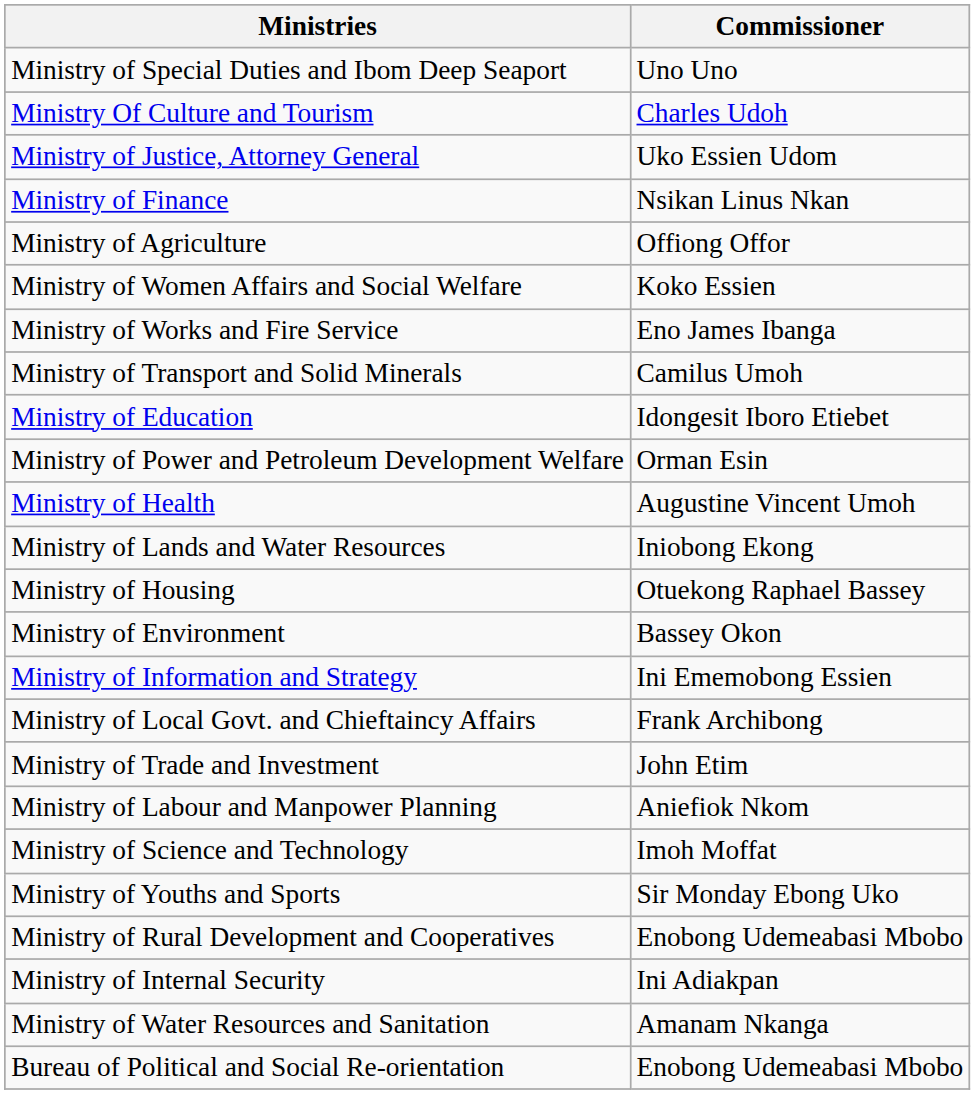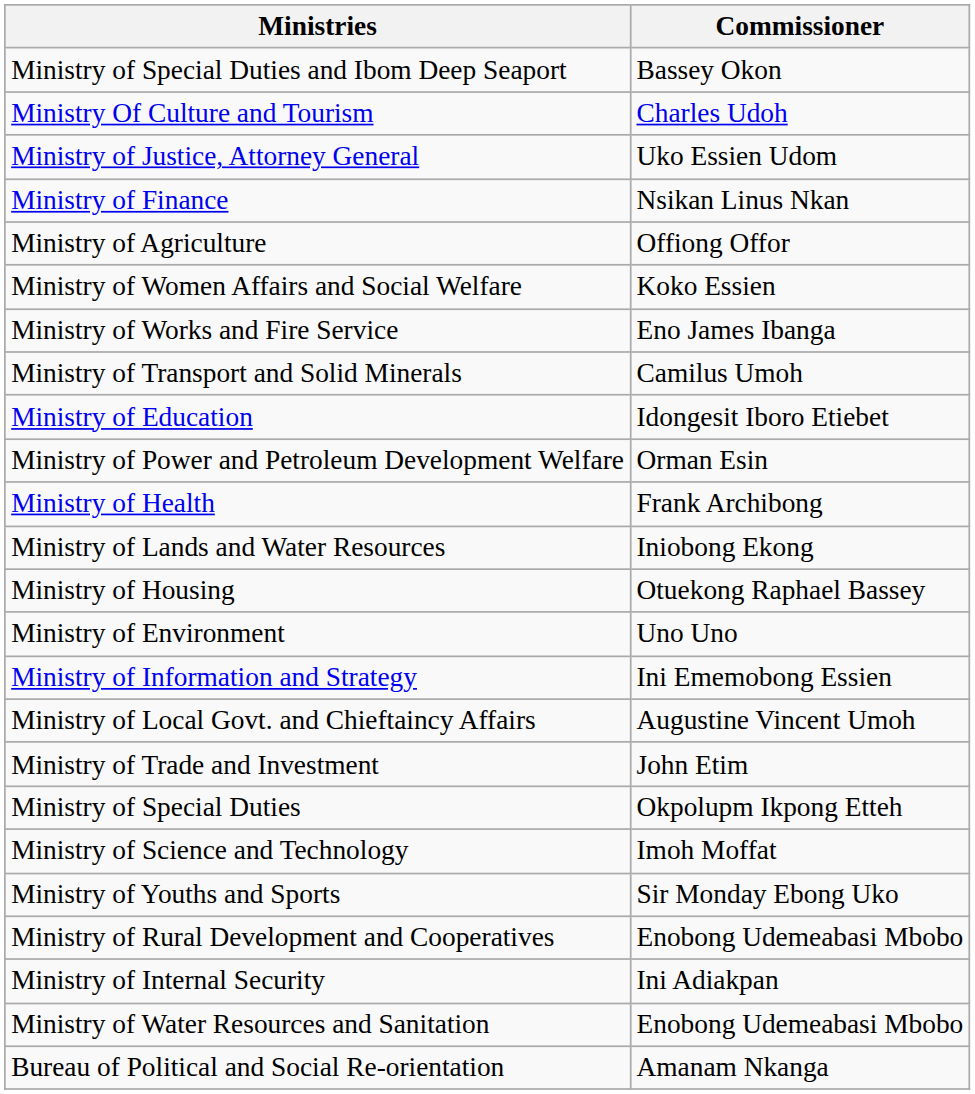Ministry of Special Duties and Ibom Deep Seaport | Commissioner: Uno Uno -> Bassey Okon
Ministry of Health | Commissioner: Augustine Vincent Umoh -> Frank Archibong
Ministry of Environment | Commissioner: Bassey Okon -> Uno Uno
Ministry of Local Govt. and Chieftaincy Affairs | Commissioner: Frank Archibong -> Augustine Vincent Umoh
+ row: Ministry of Special Duties | Okpolupm Ikpong Etteh
- row: Ministry of Labour and Manpower Planning | Aniefiok Nkom
Ministry of Water Resources and Sanitation | Commissioner: Amanam Nkanga -> Enobong Udemeabasi Mbobo
Bureau of Political and Social Re-orientation | Commissioner: Enobong Udemeabasi Mbobo -> Amanam Nkanga
